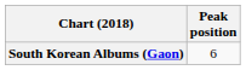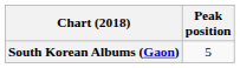South Korean Albums (Gaon) | Peak position: 6 -> 5
